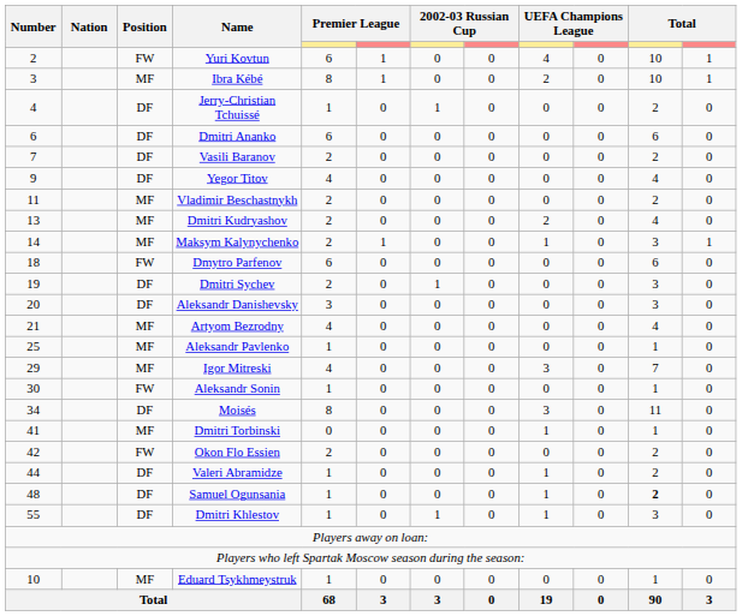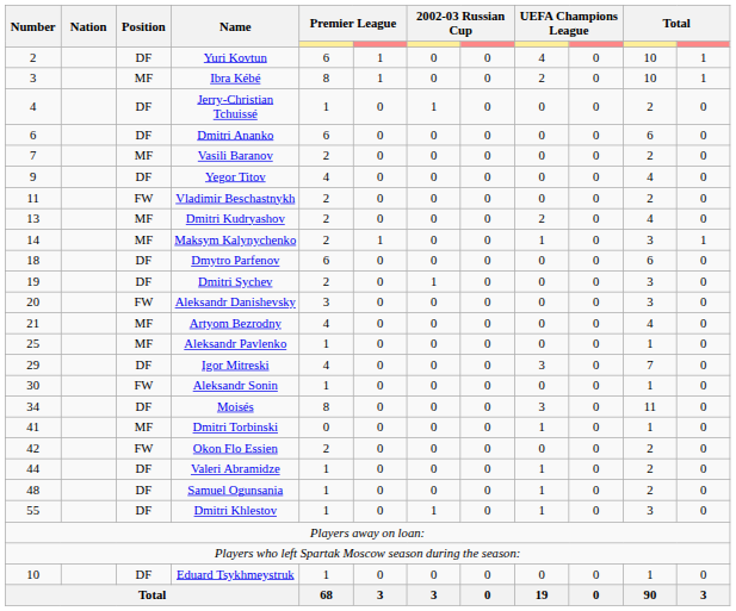Yuri Kovtun | Position: FW -> DF
Vasili Baranov | Position: DF -> MF
Vladimir Beschastnykh | Position: MF -> FW
Dmytro Parfenov | Position: FW -> DF
Aleksandr Danishevsky | Position: DF -> FW
Igor Mitreski | Position: MF -> DF
Samuel Ogunsania | column 11: bold -> normal
Eduard Tsykhmeystruk | Position: MF -> DF
